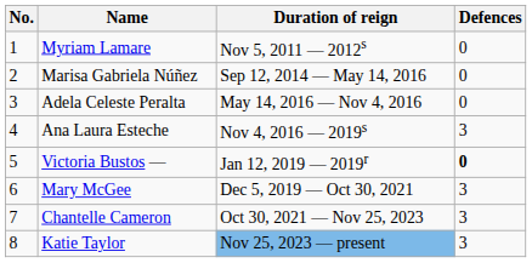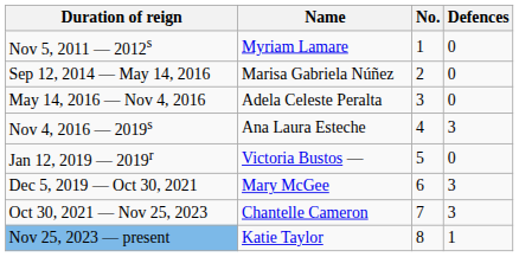columns swapped: No. <-> Duration of reign
Victoria Bustos — | Defences: bold -> normal
Katie Taylor | Defences: 3 -> 1
